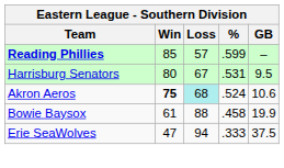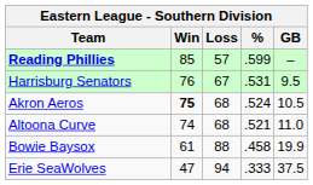Harrisburg Senators | Win: 80 -> 76
Akron Aeros | Loss: paleturquoise background -> no background
Akron Aeros | GB: 10.6 -> 10.5
+ row: Altoona Curve | 74 | 68 | .521 | 11.0
